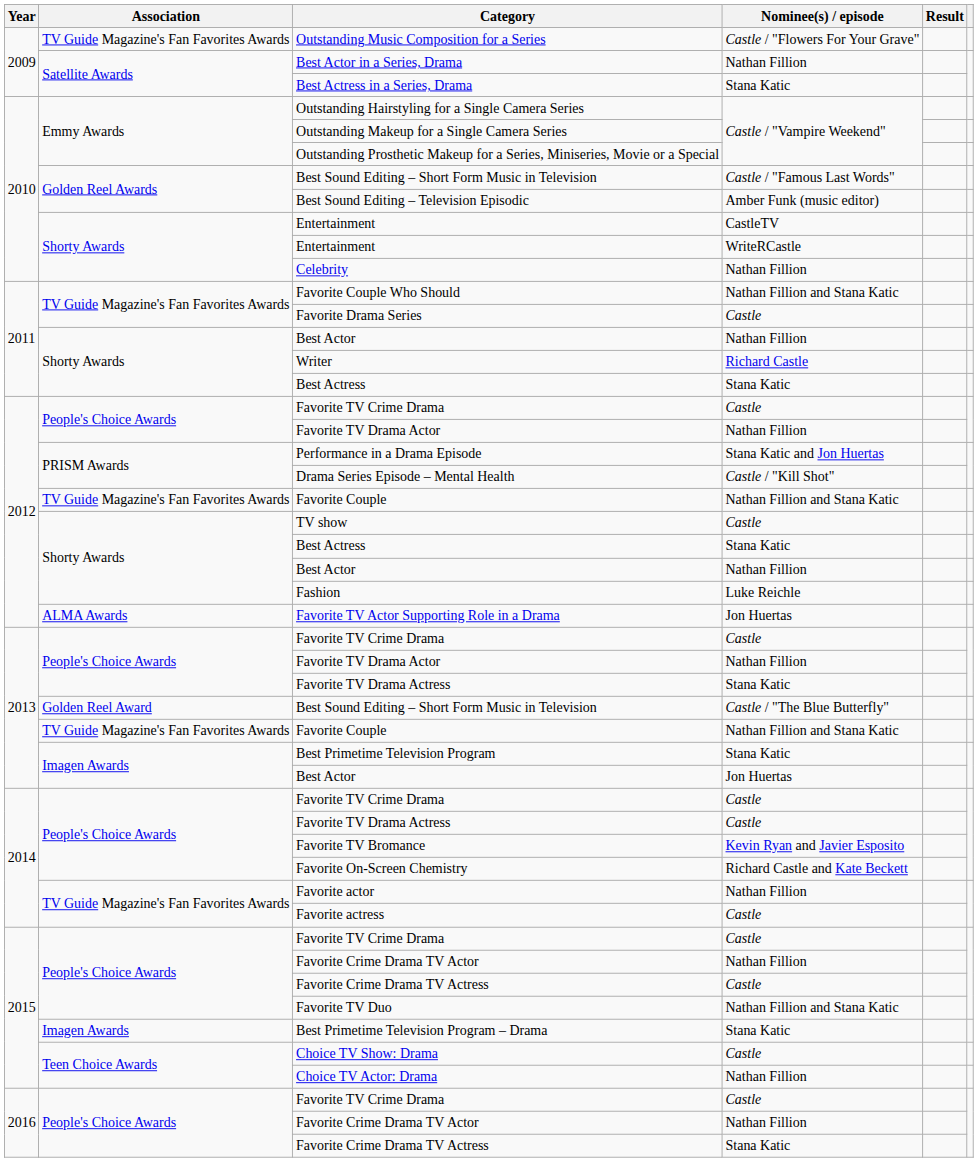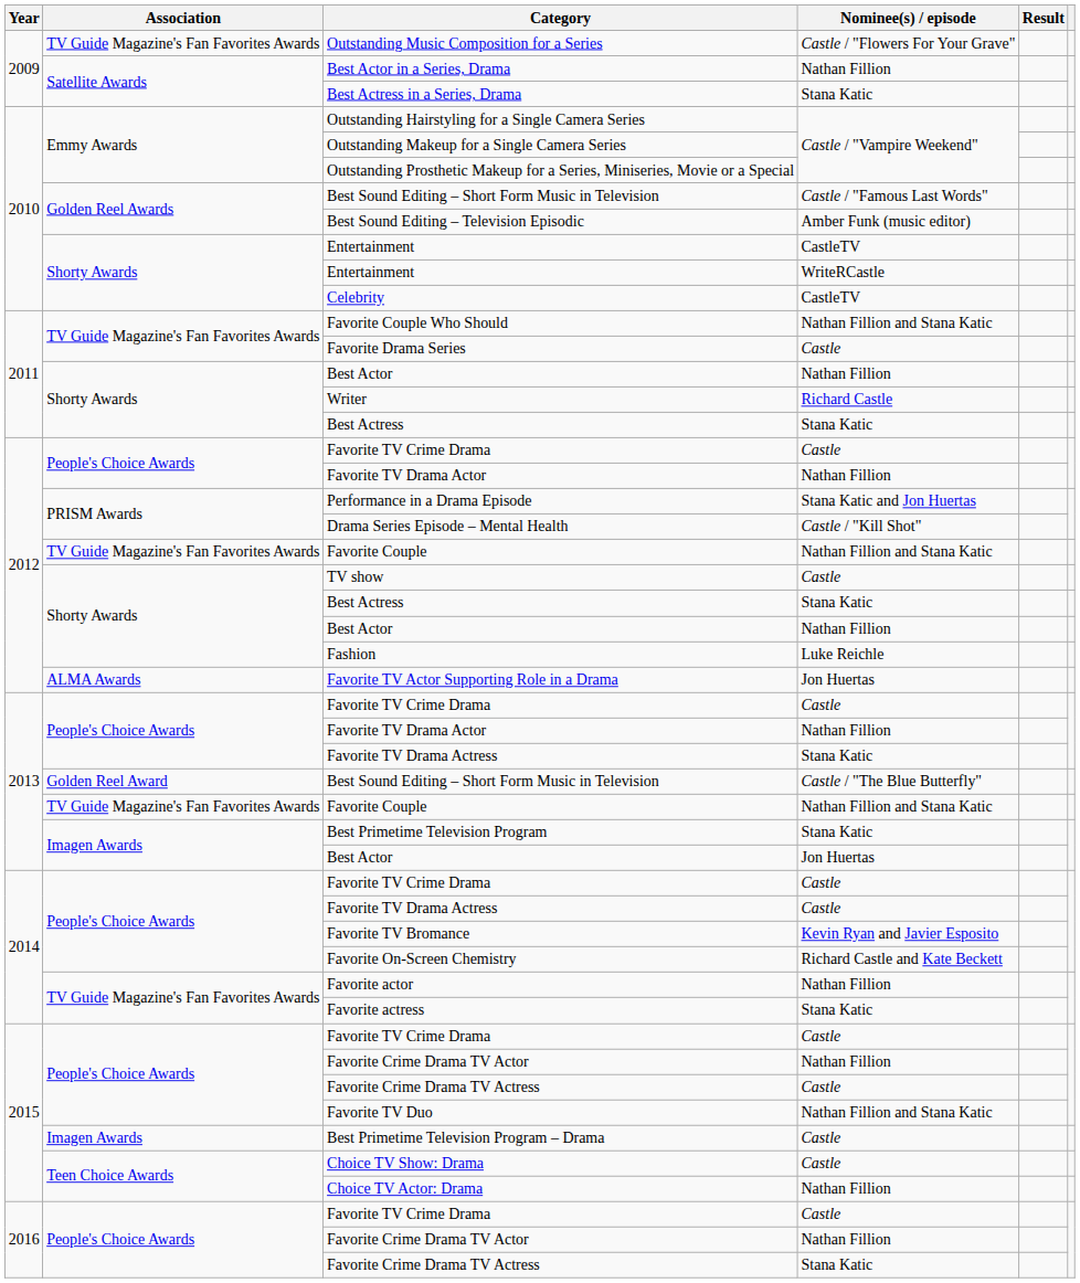Celebrity | Nominee(s) / episode: Nathan Fillion -> CastleTV
Favorite actress | Nominee(s) / episode: Castle -> Stana Katic
Best Primetime Television Program – Drama | Nominee(s) / episode: Stana Katic -> Castle
